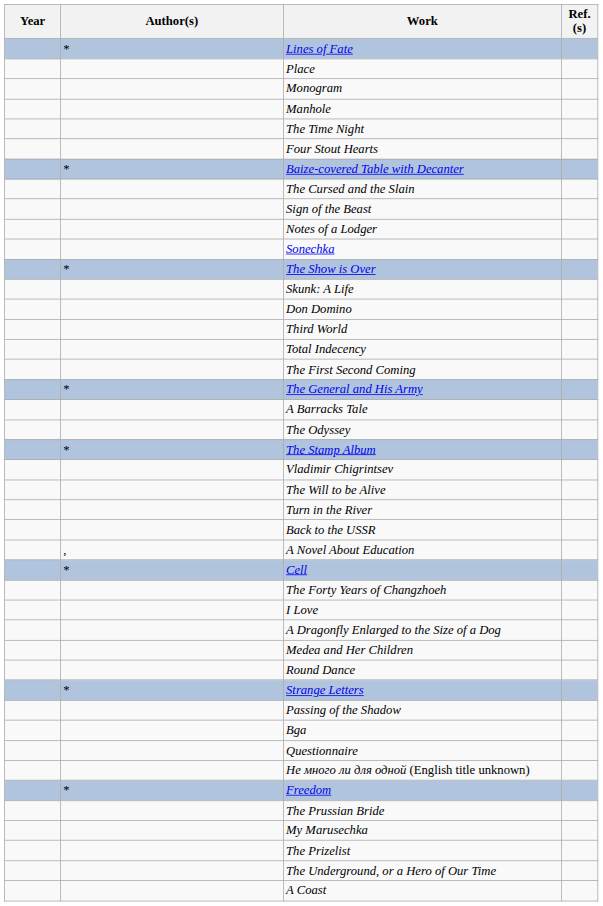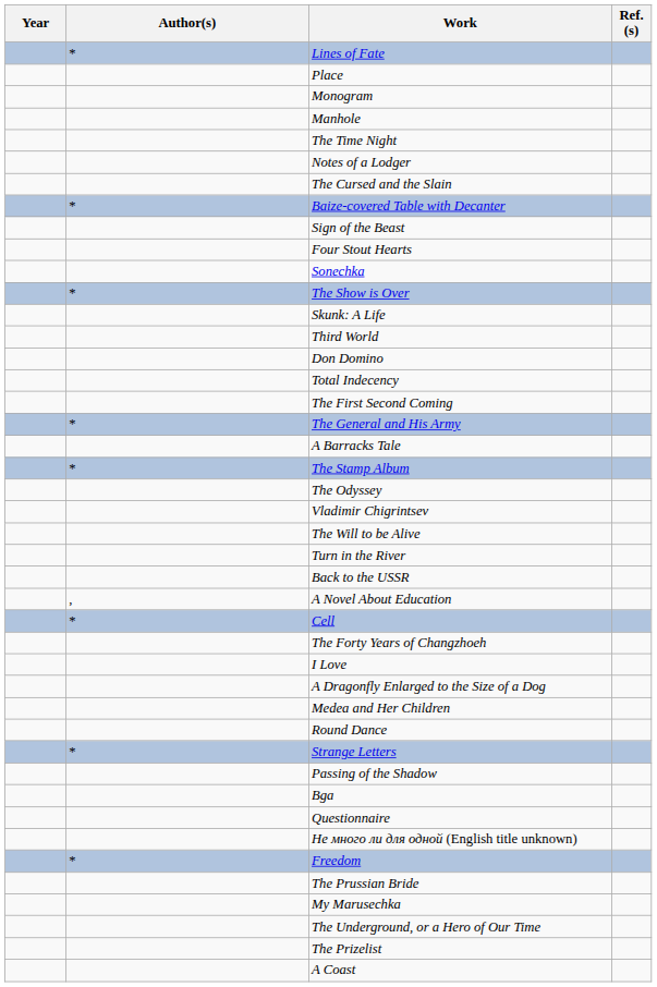rows swapped: Four Stout Hearts <-> Notes of a Lodger
rows swapped: Baize-covered Table with Decanter <-> The Cursed and the Slain
rows swapped: Don Domino <-> Third World
rows swapped: The Odyssey <-> The Stamp Album
rows swapped: The Prizelist <-> The Underground, or a Hero of Our Time
